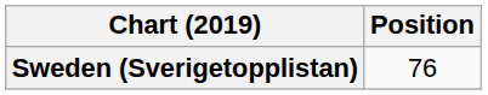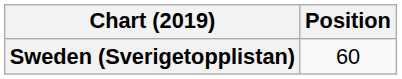Sweden (Sverigetopplistan) | Position: 76 -> 60
